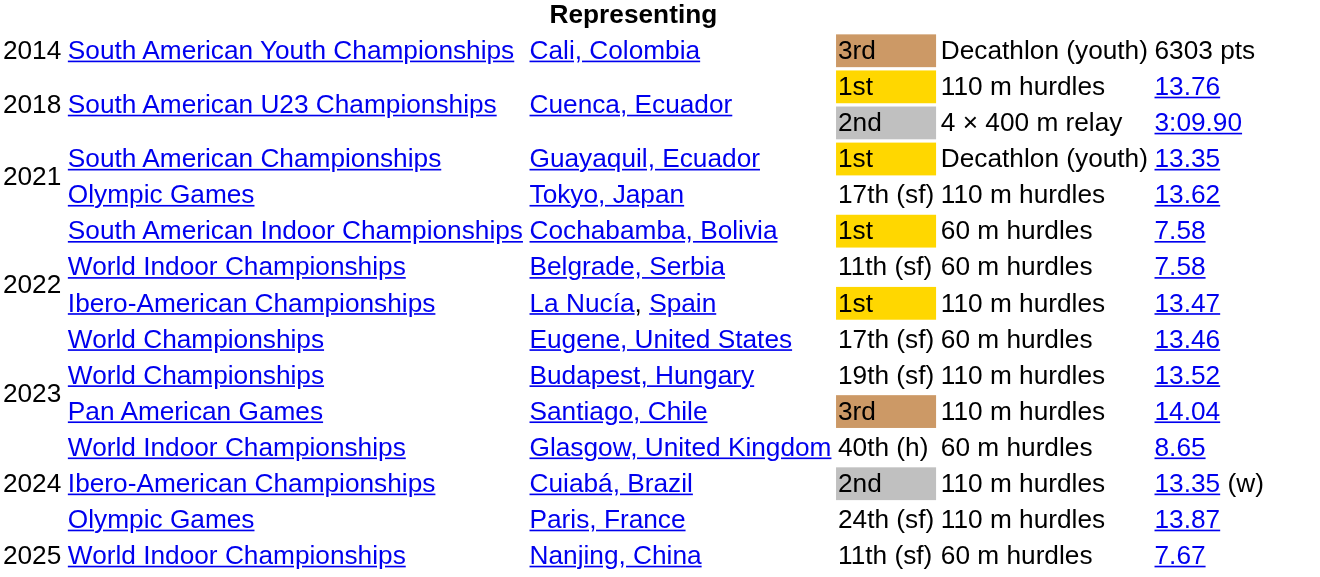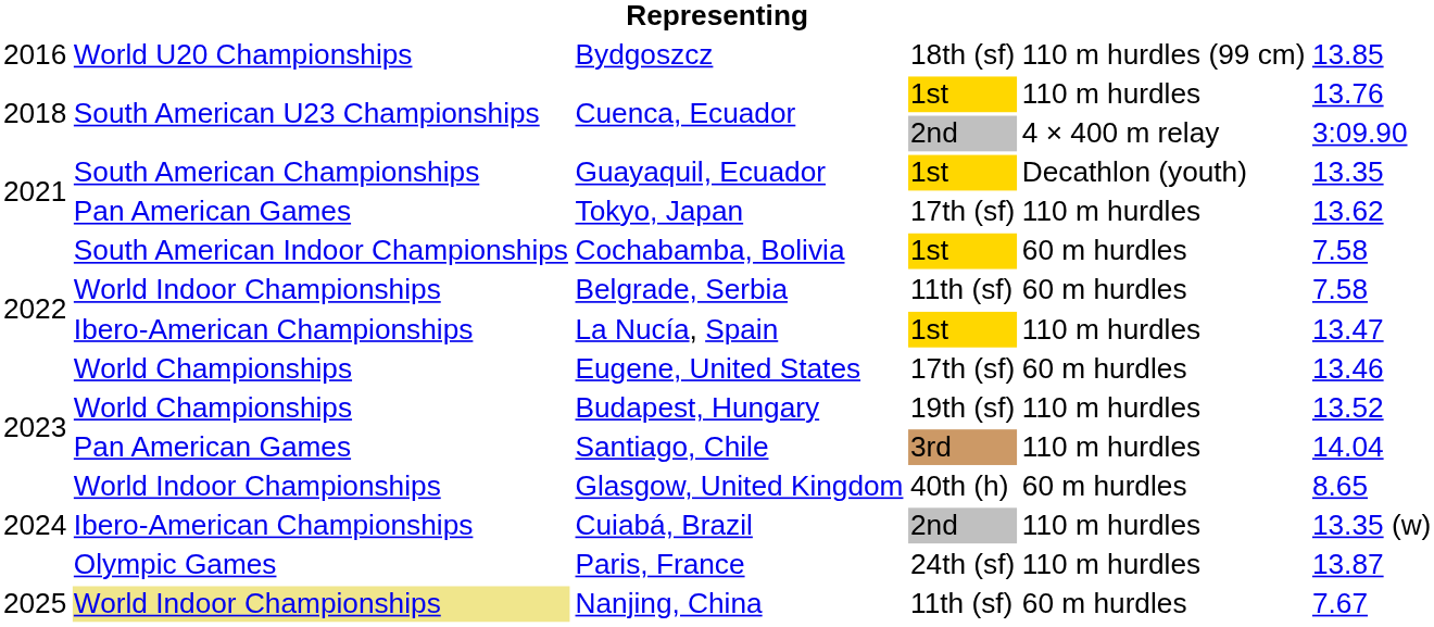- row: 2014 | South American Youth Championships | Cali, Colombia | 3rd | Decathlon (youth) | 6303 pts
+ row: 2016 | World U20 Championships | Bydgoszcz | 18th (sf) | 110 m hurdles (99 cm) | 13.85
Tokyo, Japan | column 2: Olympic Games -> Pan American Games
Nanjing, China | column 2: no background -> khaki background
